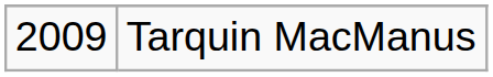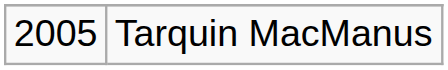Tarquin MacManus | column 1: 2009 -> 2005
